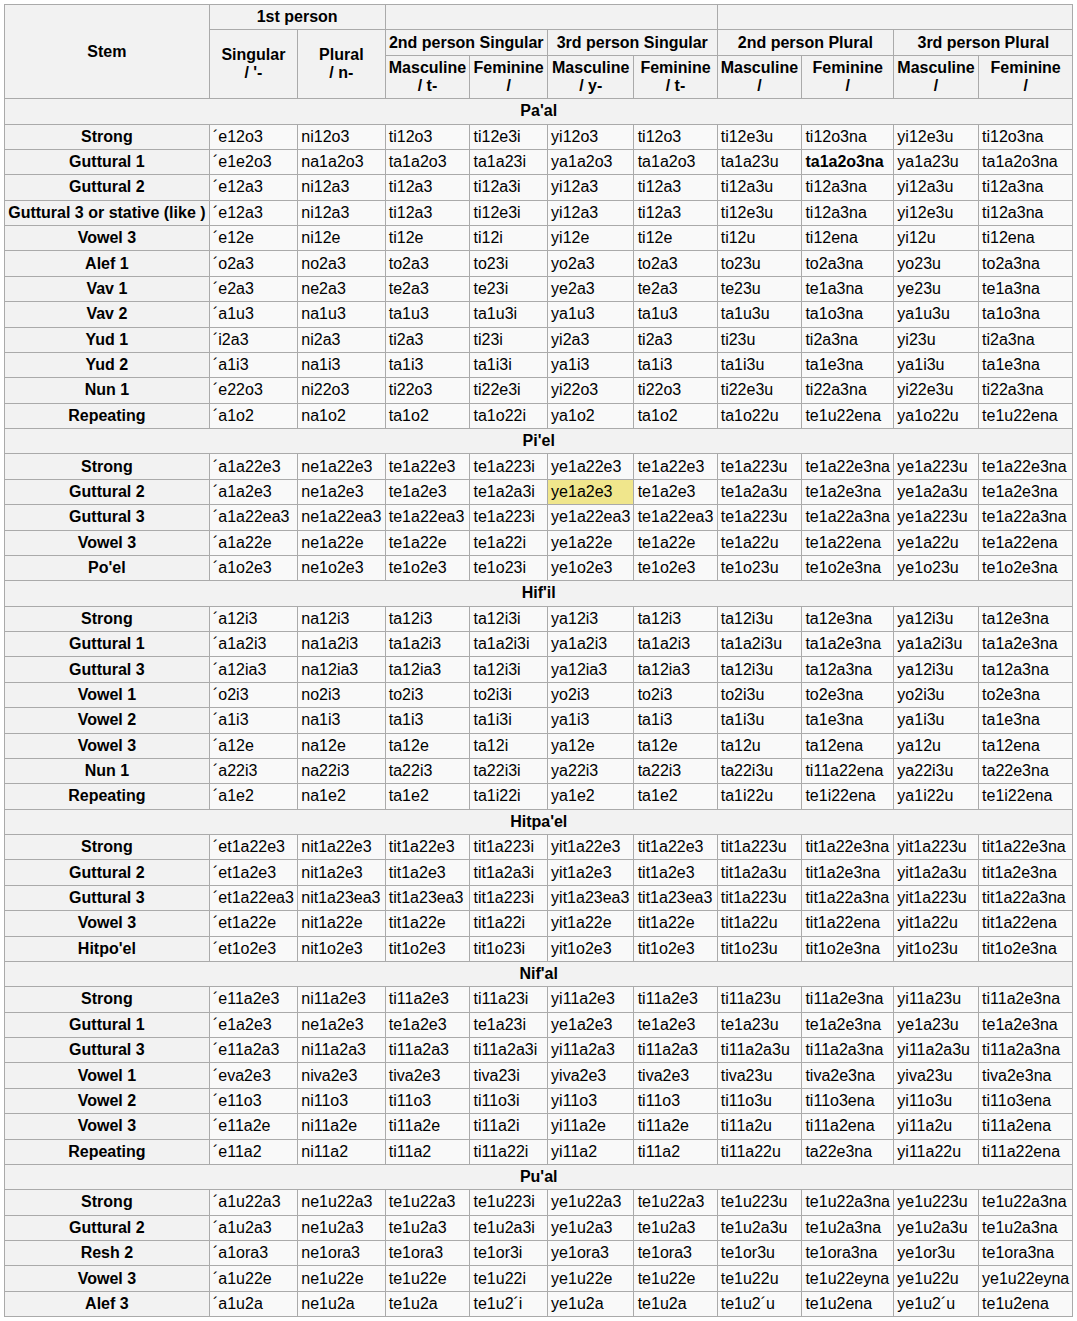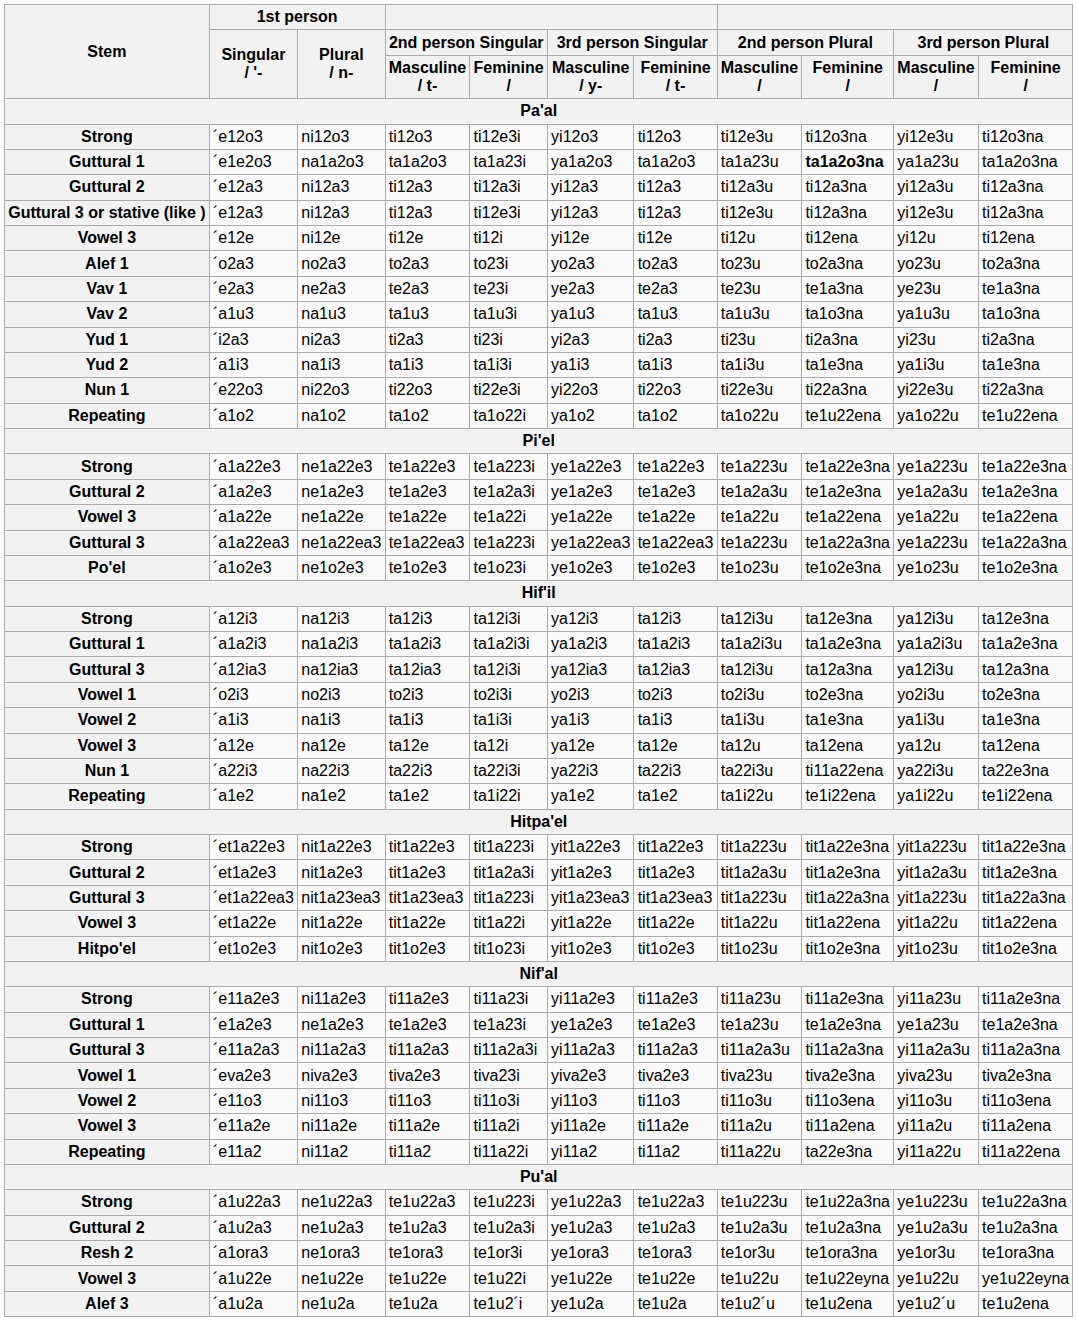´a1a2e3 | 3rd person Singular / Masculine / y-: khaki background -> no background
rows swapped: ´a1a22ea3 <-> ´a1a22e
